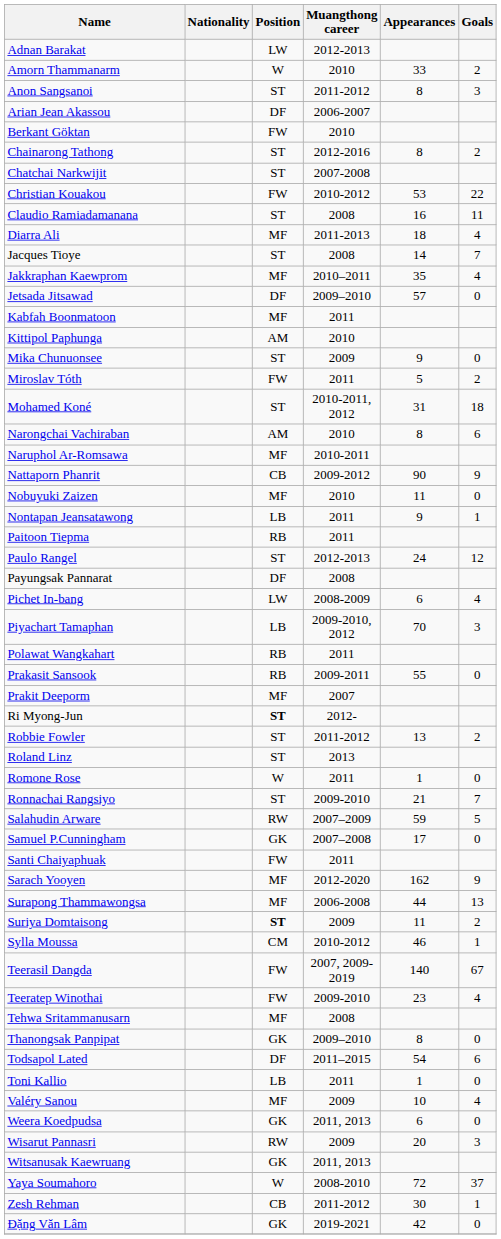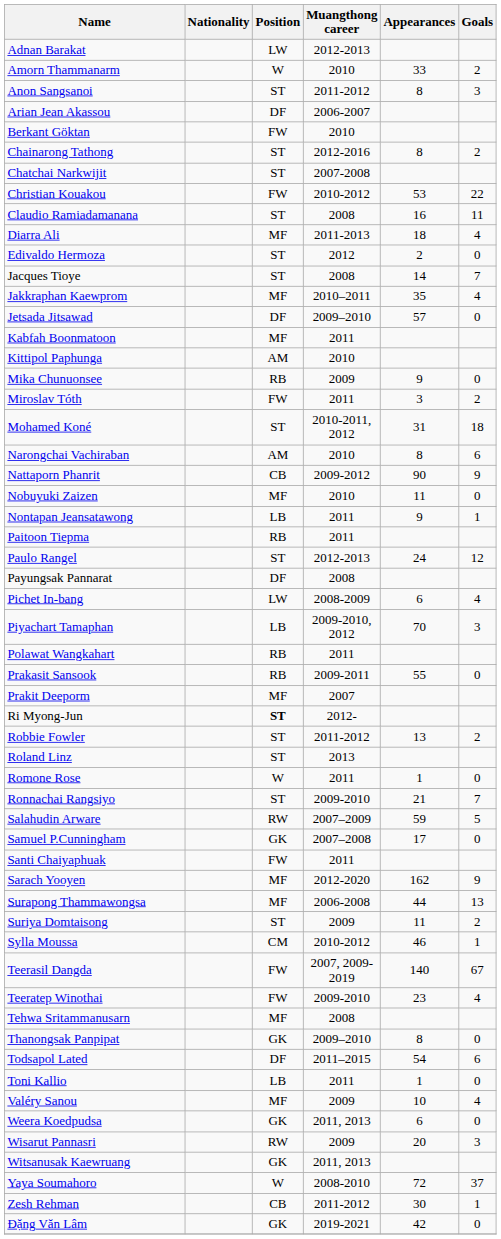+ row: Edivaldo Hermoza | ST | 2012 | 2 | 0
Mika Chunuonsee | Position: ST -> RB
Miroslav Tóth | Appearances: 5 -> 3
- row: Naruphol Ar-Romsawa | MF | 2010-2011
Suriya Domtaisong | Position: bold -> normal
